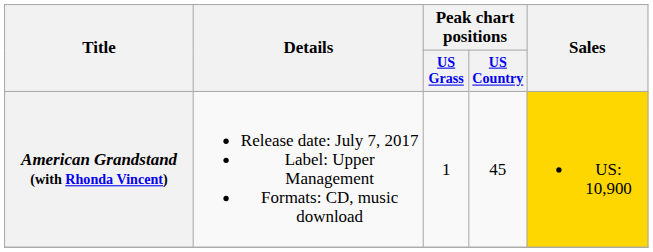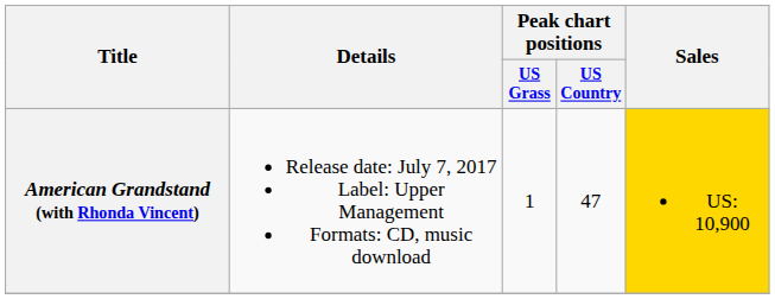American Grandstand (with Rhonda Vincent) | Peak chart positions / US Country: 45 -> 47
